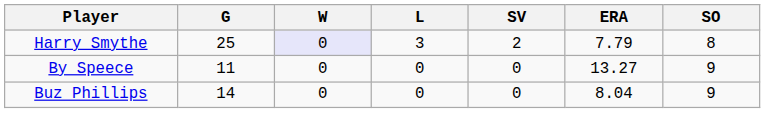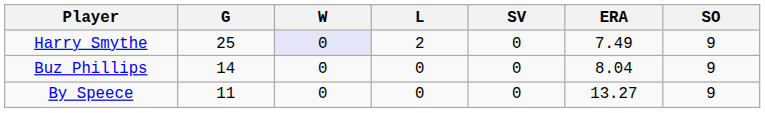Harry Smythe | L: 3 -> 2
Harry Smythe | SV: 2 -> 0
Harry Smythe | ERA: 7.79 -> 7.49
Harry Smythe | SO: 8 -> 9
rows swapped: Buz Phillips <-> By Speece
